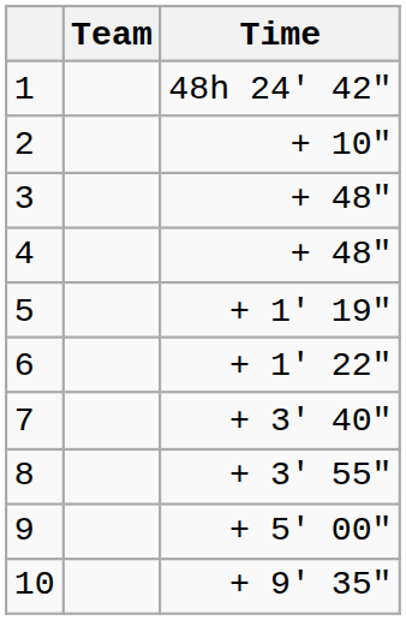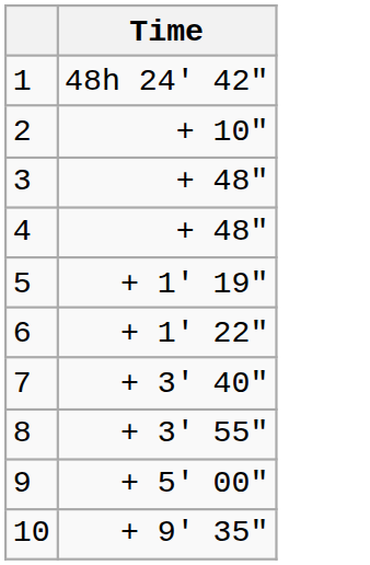- column: Team
